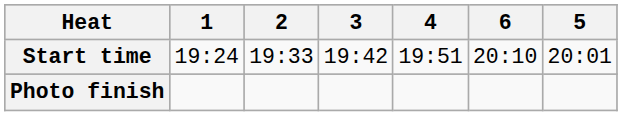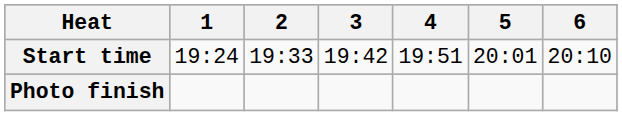columns swapped: 5 <-> 6
